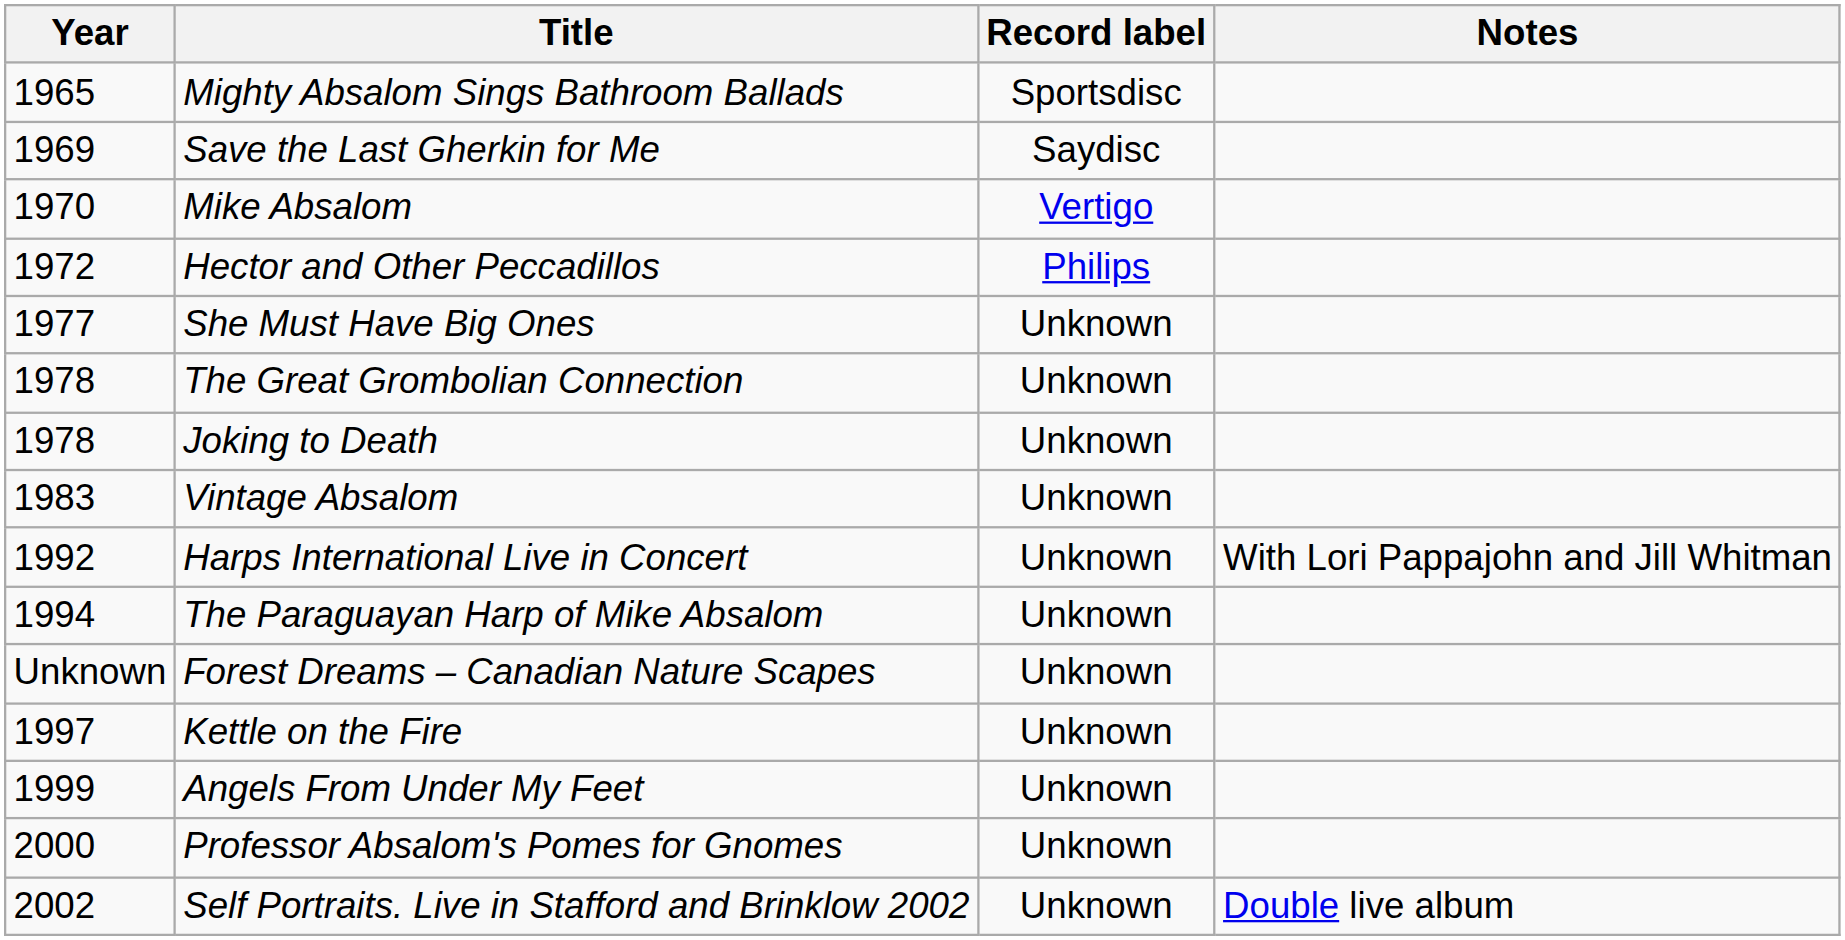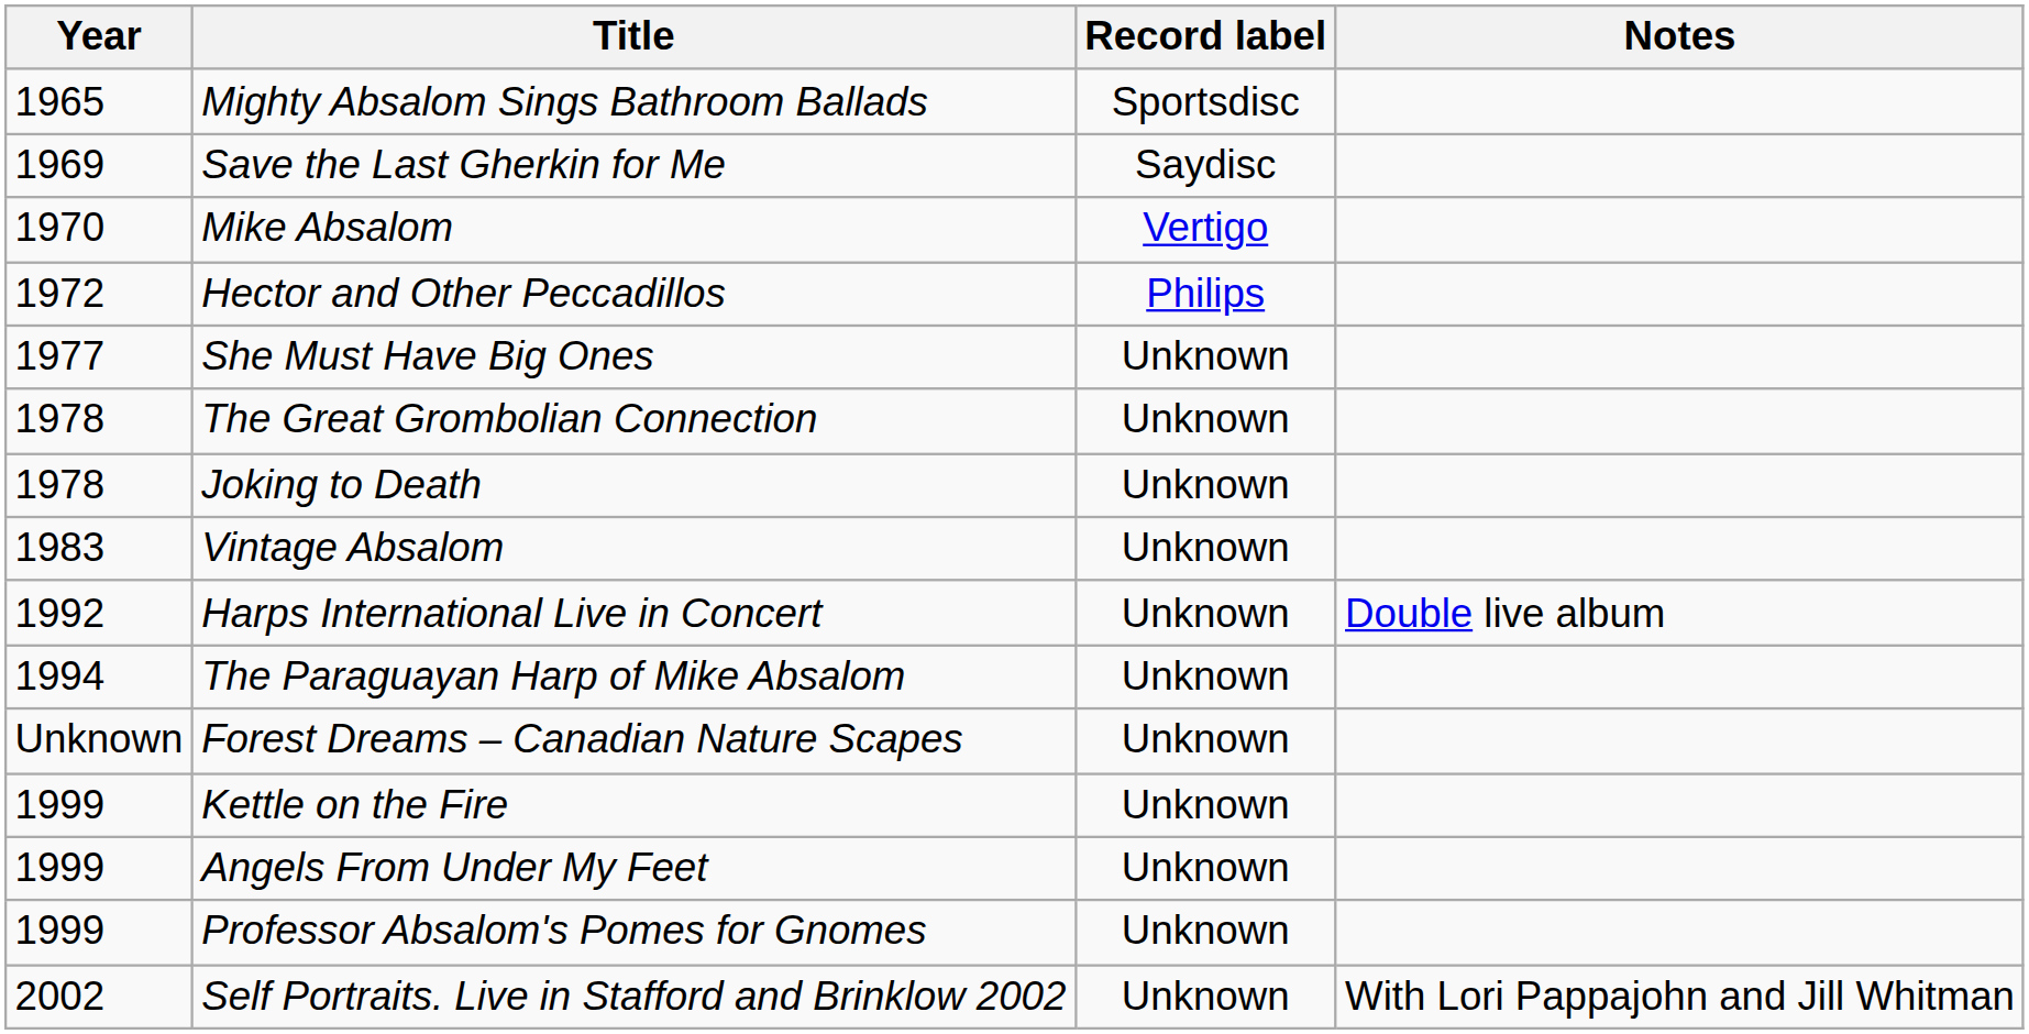Harps International Live in Concert | Notes: With Lori Pappajohn and Jill Whitman -> Double live album
Kettle on the Fire | Year: 1997 -> 1999
Professor Absalom's Pomes for Gnomes | Year: 2000 -> 1999
Self Portraits. Live in Stafford and Brinklow 2002 | Notes: Double live album -> With Lori Pappajohn and Jill Whitman
